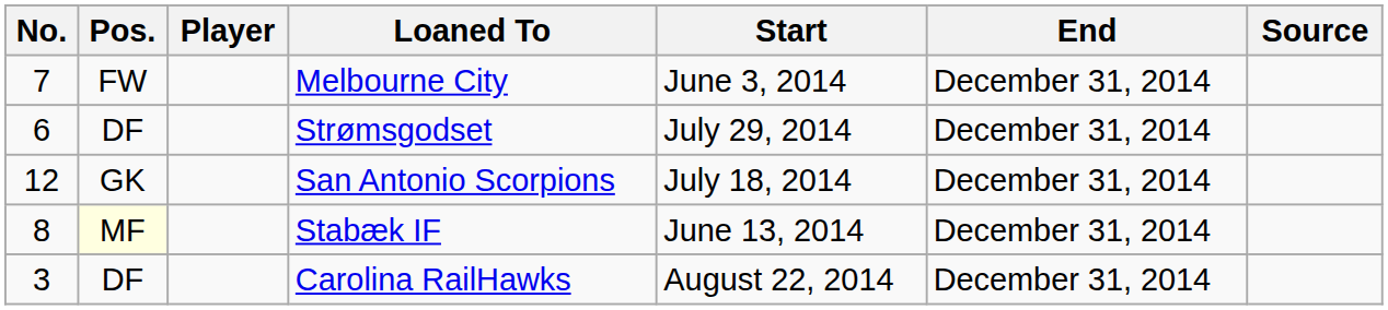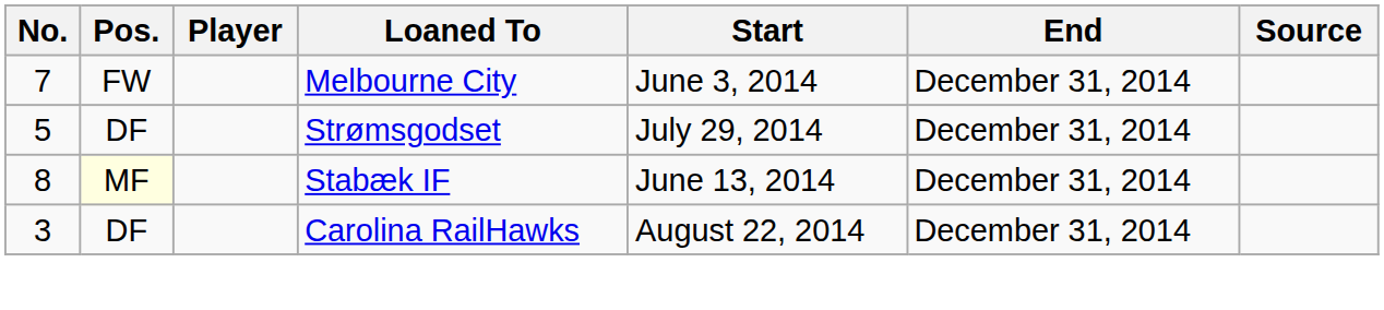Strømsgodset | No.: 6 -> 5
- row: 12 | GK | San Antonio Scorpions | July 18, 2014 | December 31, 2014
